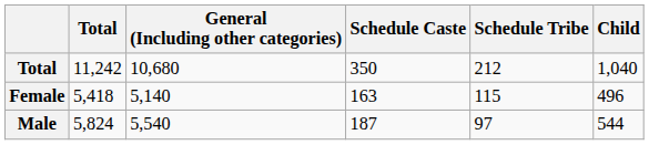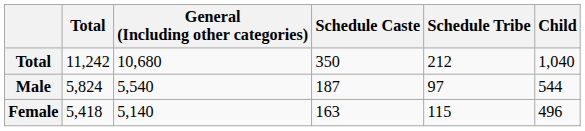rows swapped: Male <-> Female
